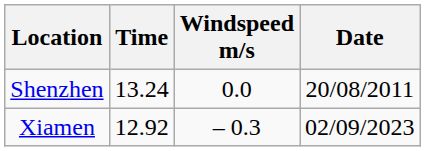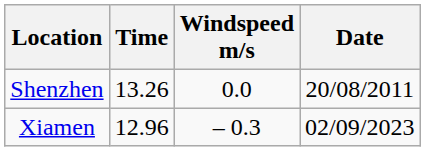Shenzhen | Time: 13.24 -> 13.26
Xiamen | Time: 12.92 -> 12.96
